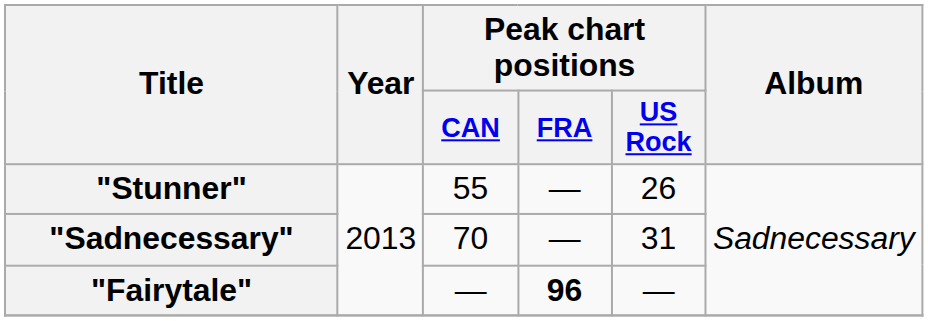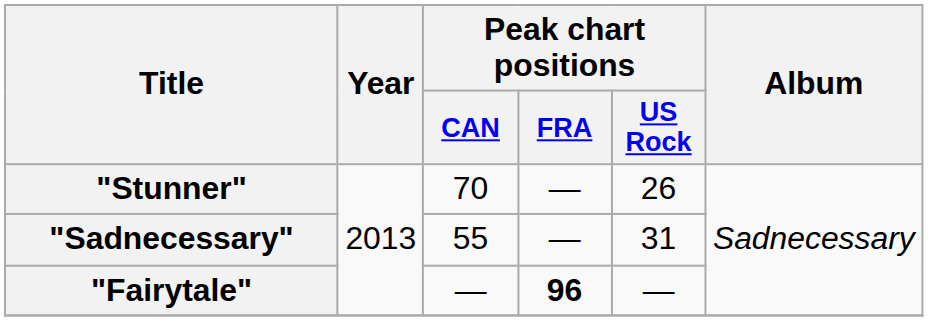"Stunner" | Peak chart positions / CAN: 55 -> 70
"Sadnecessary" | Peak chart positions / CAN: 70 -> 55
